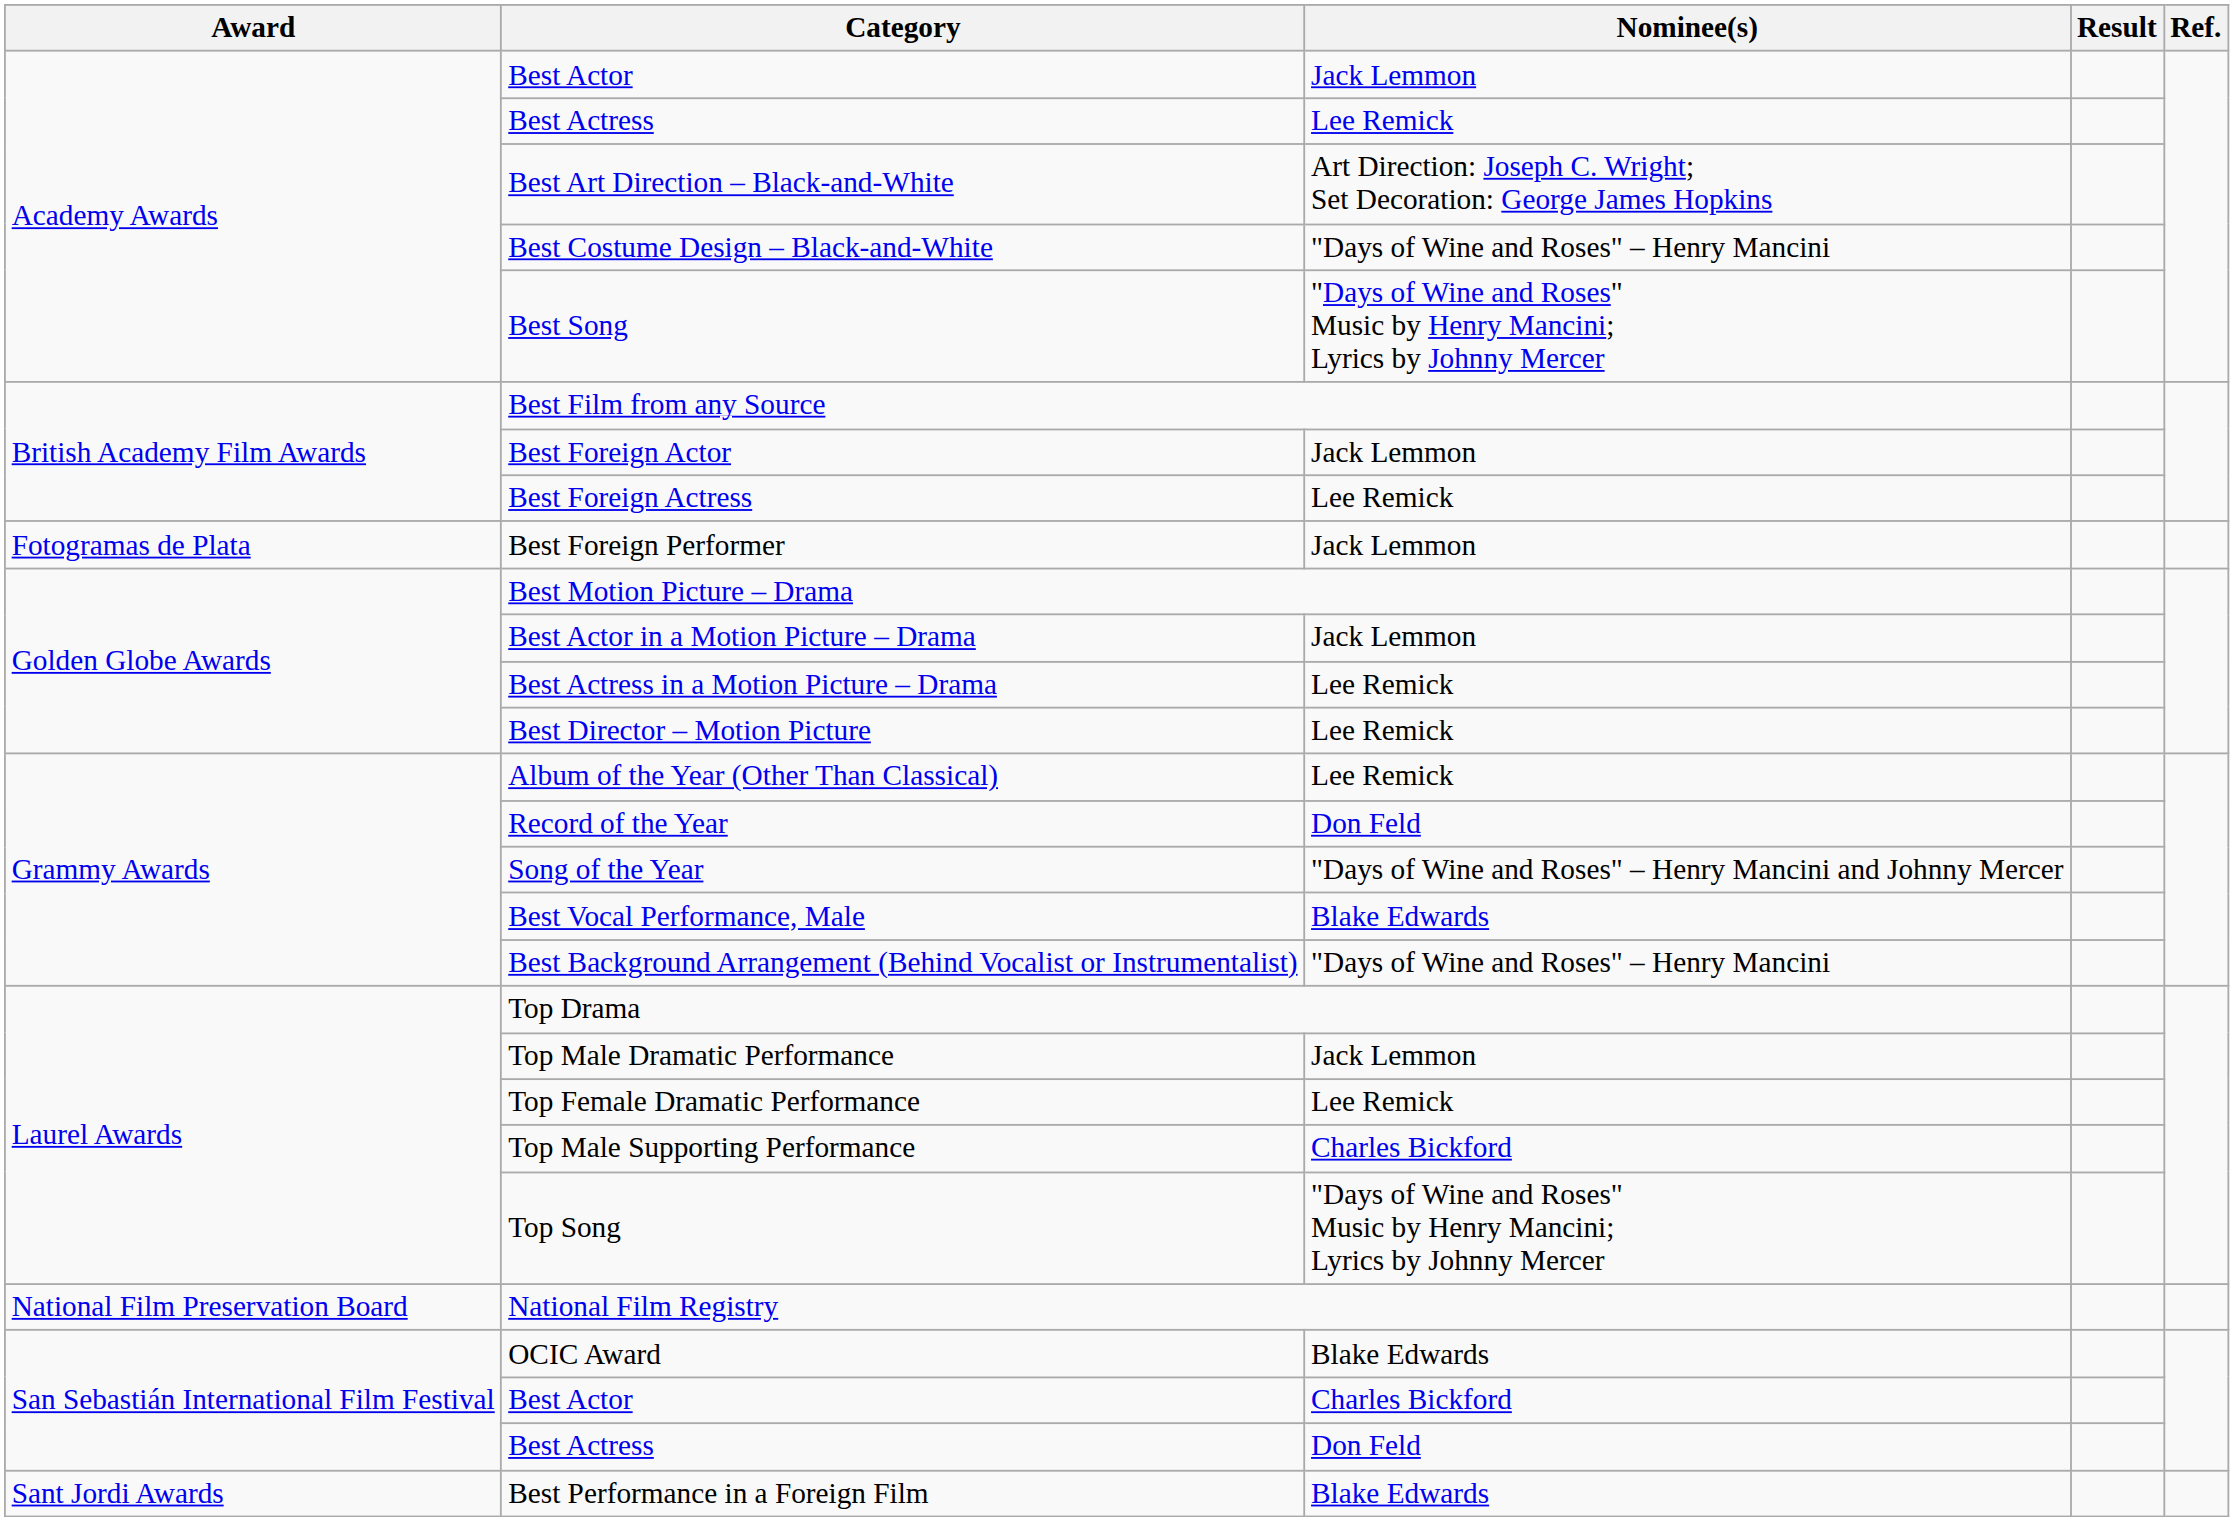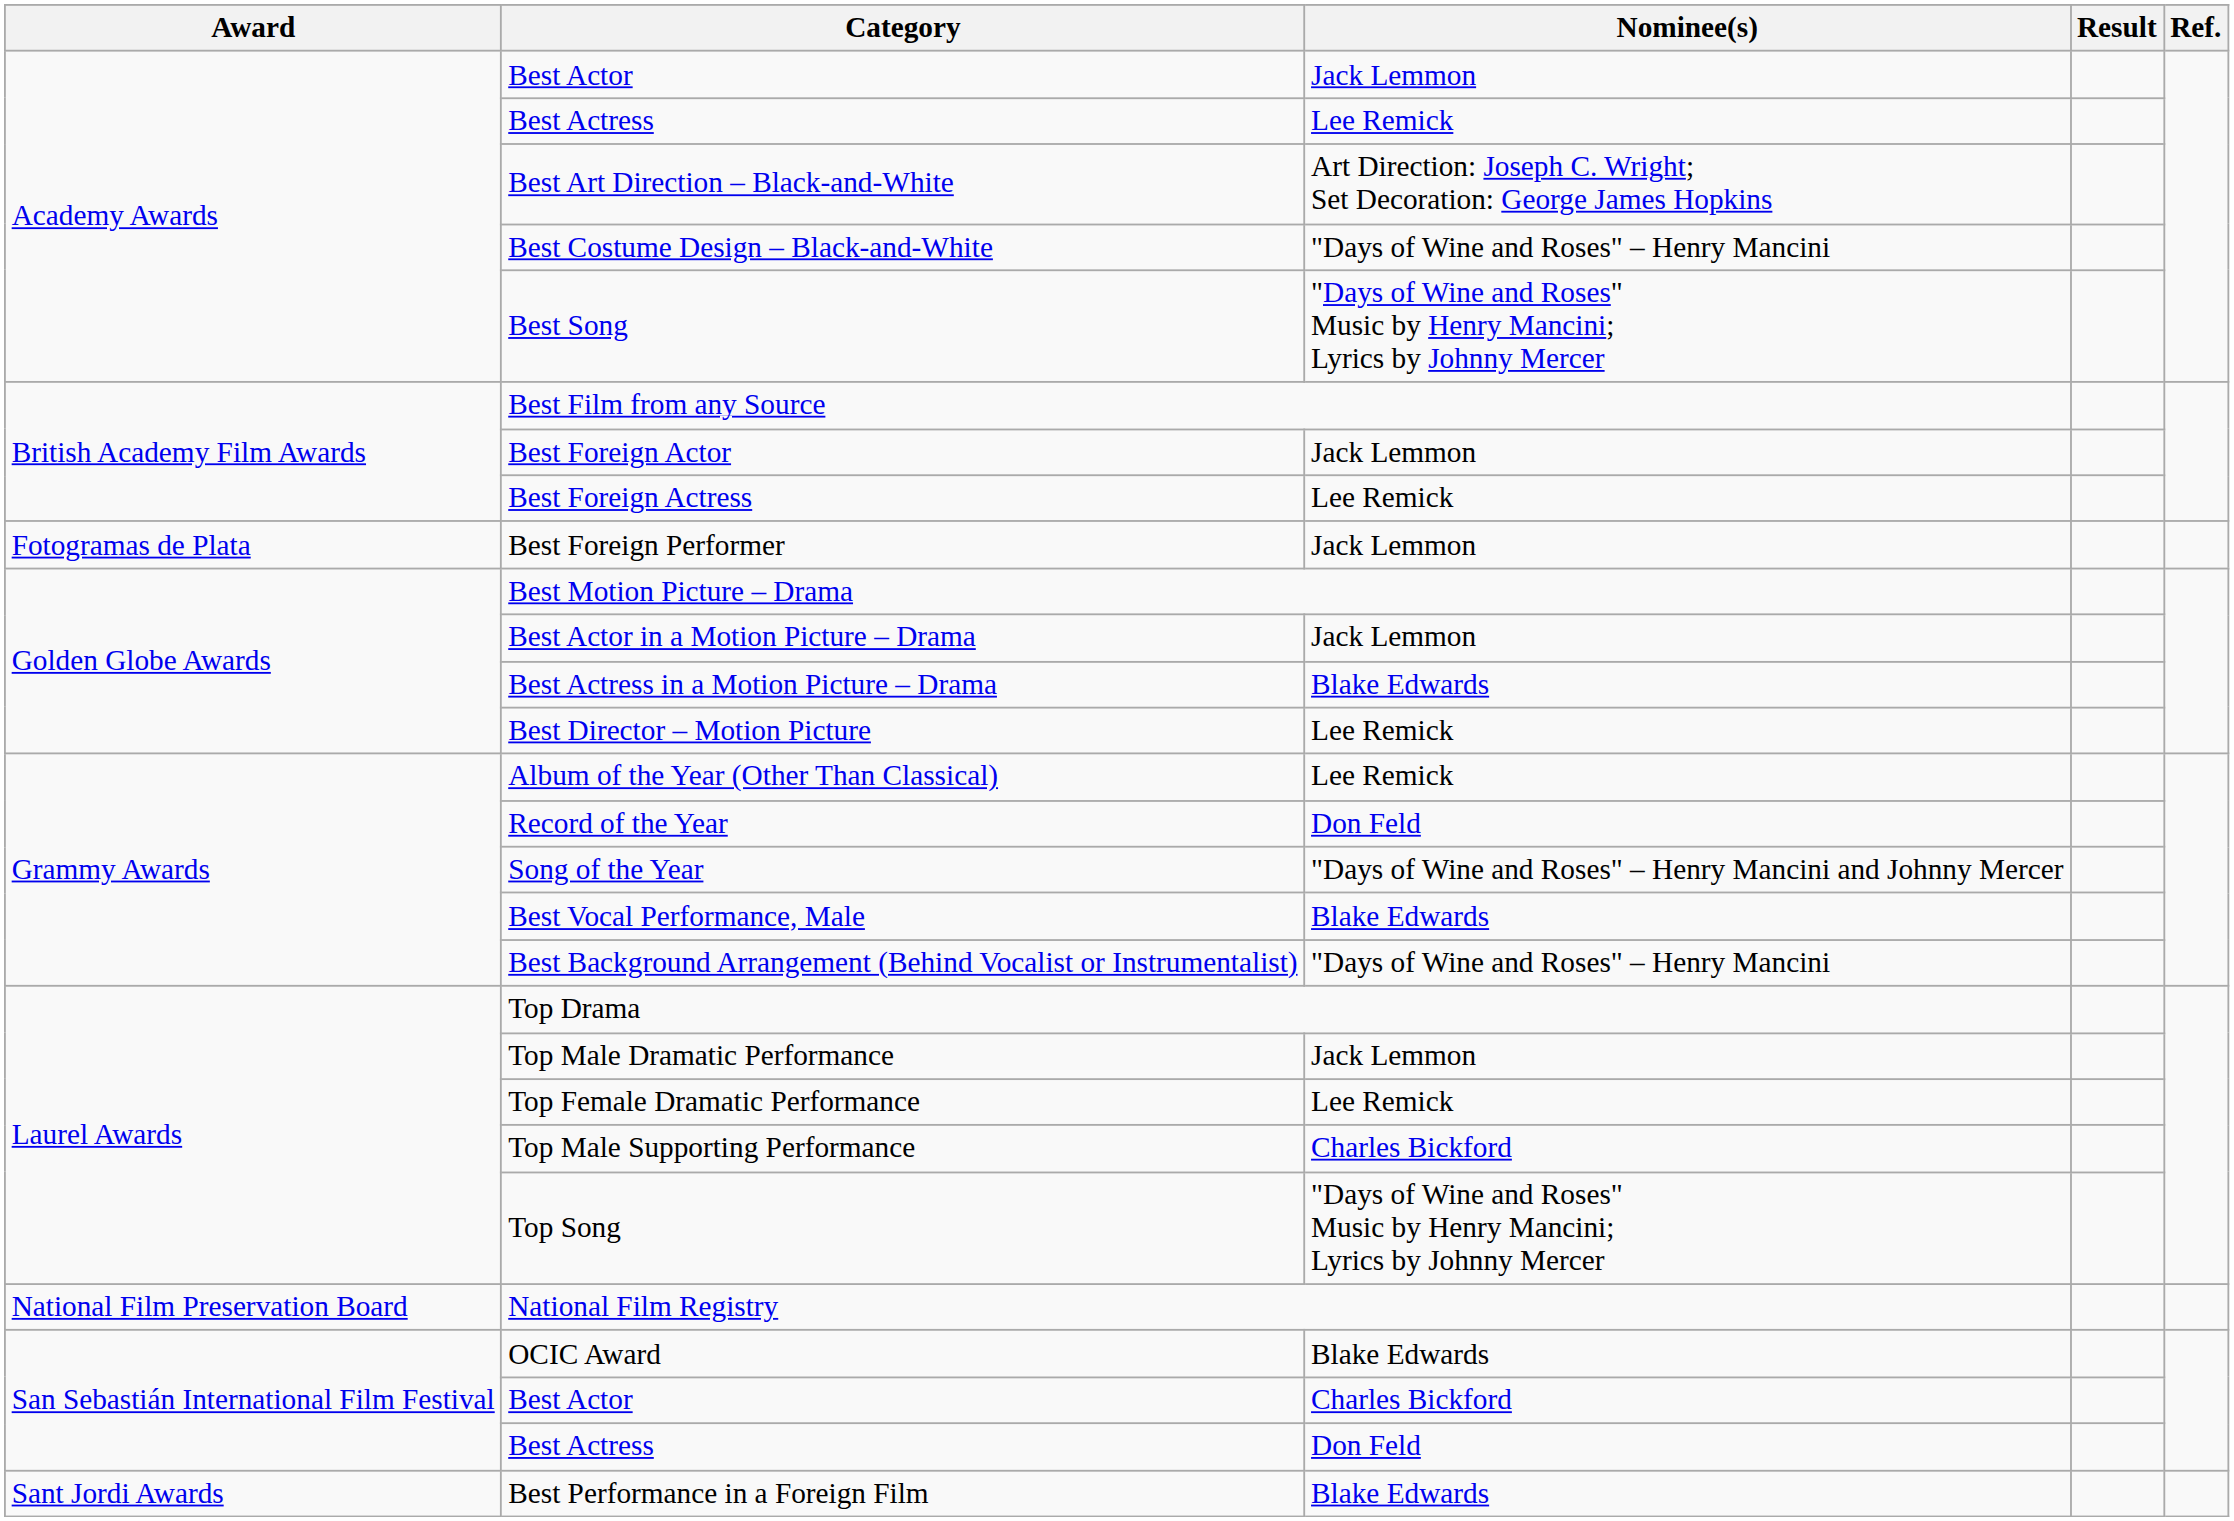Best Actress in a Motion Picture – Drama | Nominee(s): Lee Remick -> Blake Edwards
